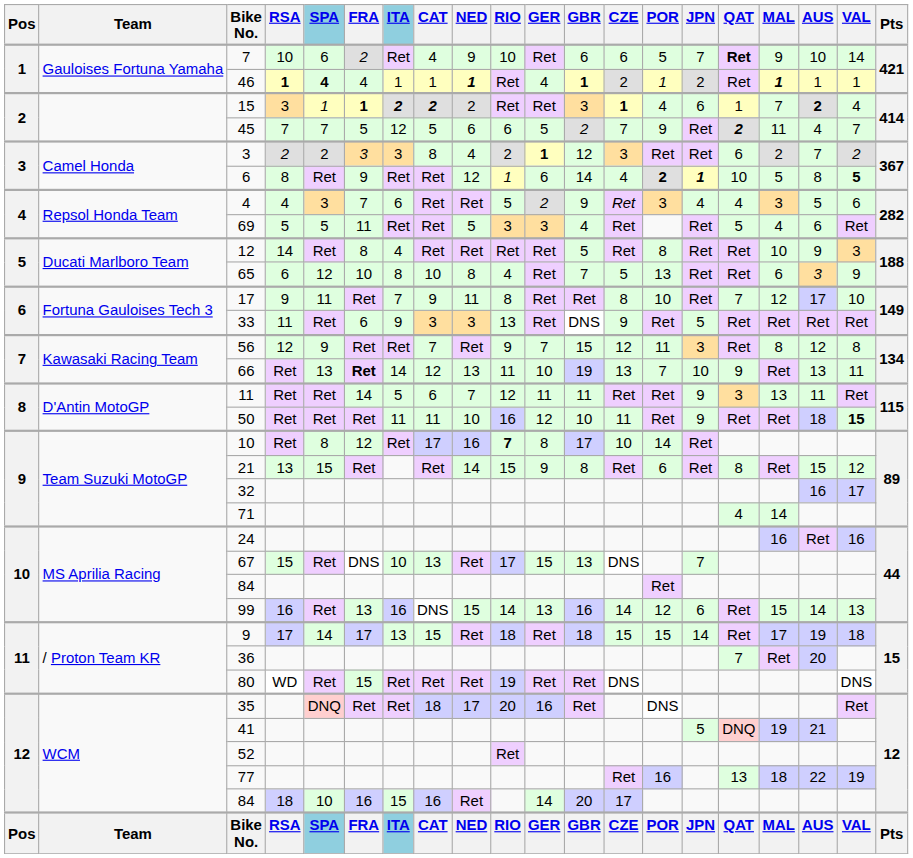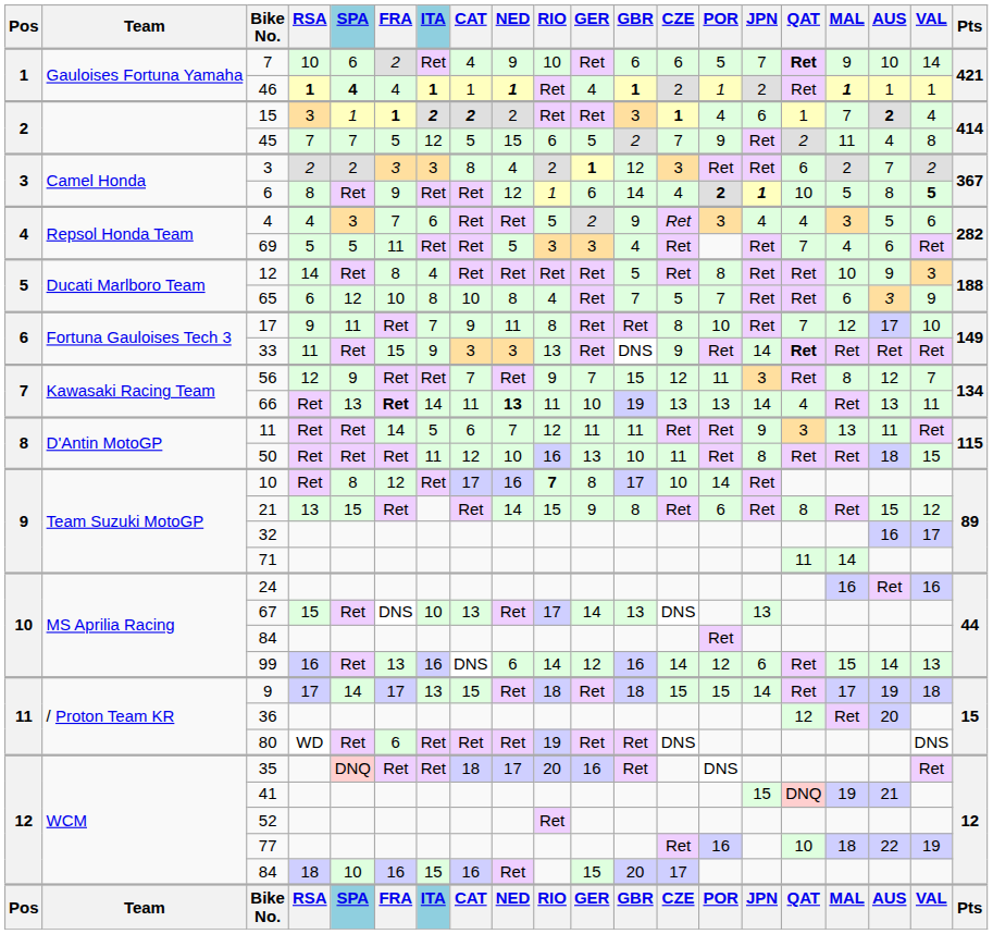46 | ITA: normal -> bold
45 | NED: 6 -> 15
45 | QAT: bold -> normal
45 | VAL: 7 -> 8
69 | QAT: 5 -> 7
65 | POR: 13 -> 7
33 | FRA: 6 -> 15
33 | JPN: 5 -> 14
33 | QAT: normal -> bold
56 | VAL: 8 -> 7
66 | CAT: 12 -> 11
66 | NED: normal -> bold
66 | POR: 7 -> 13
66 | JPN: 10 -> 14
66 | QAT: 9 -> 4
50 | CAT: 11 -> 12
50 | GER: 12 -> 13
50 | JPN: 9 -> 8
50 | VAL: bold -> normal
71 | QAT: 4 -> 11
67 | GER: 15 -> 14
67 | JPN: 7 -> 13
99 | NED: 15 -> 6
99 | GER: 13 -> 12
36 | QAT: 7 -> 12
80 | FRA: 15 -> 6
41 | JPN: 5 -> 15
77 | QAT: 13 -> 10
84 / 18 | GER: 14 -> 15
